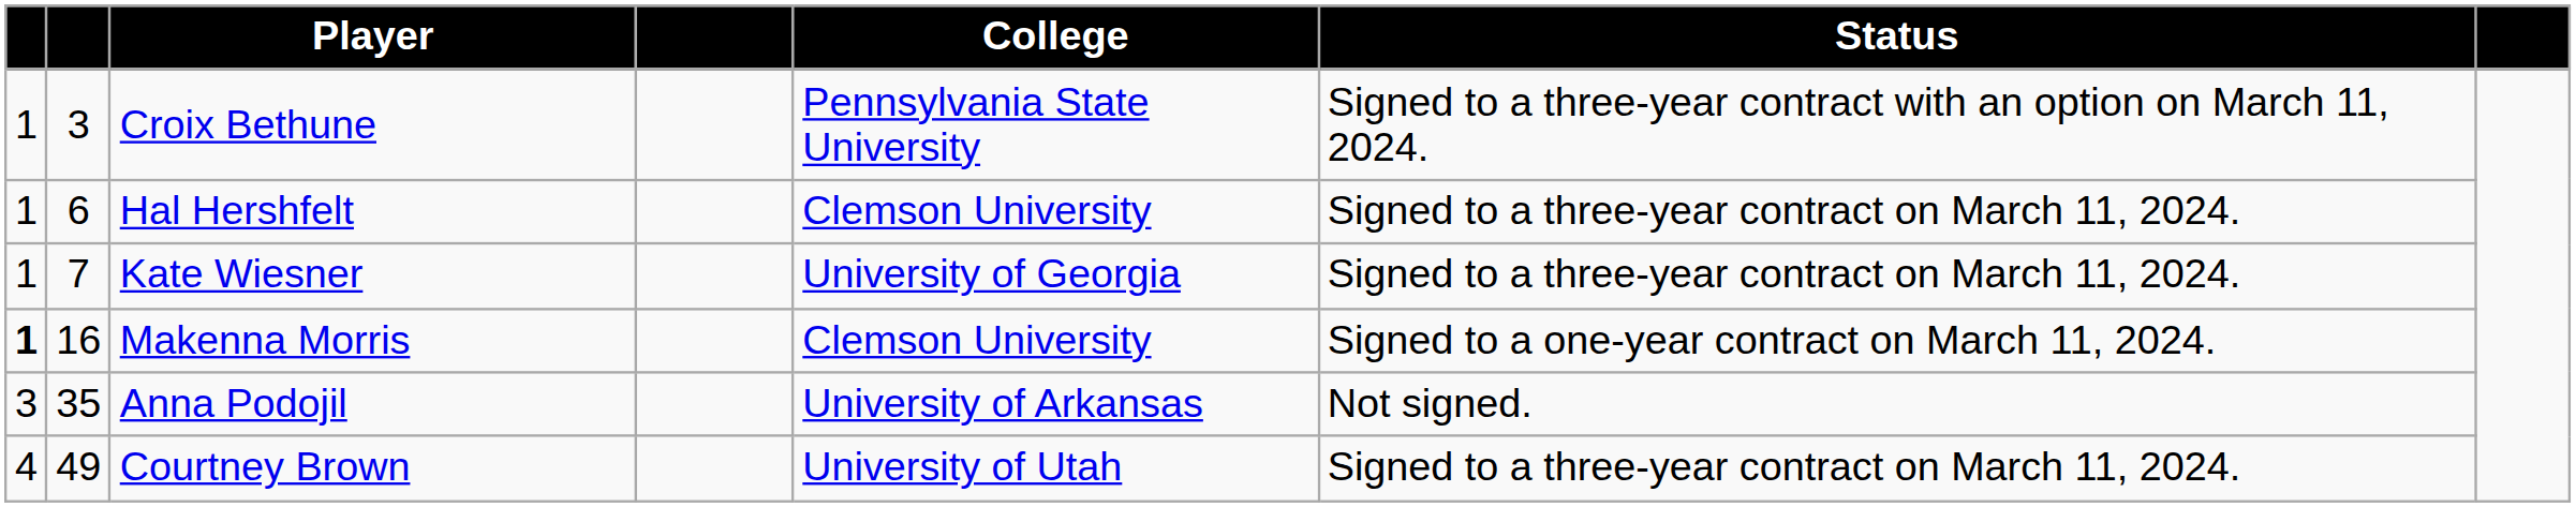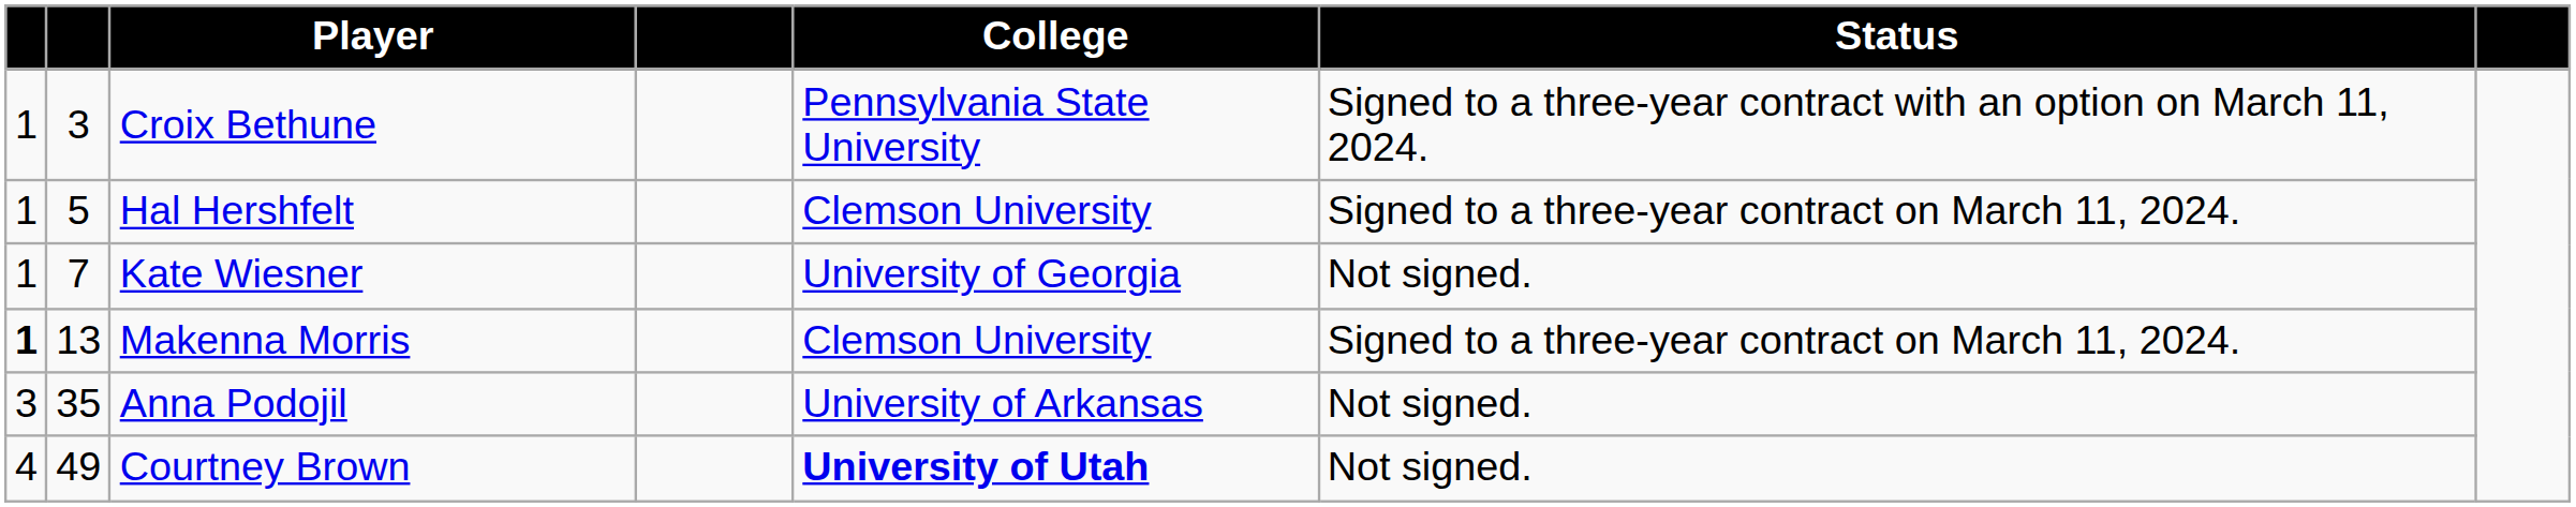Hal Hershfelt | column 2: 6 -> 5
Kate Wiesner | Status: Signed to a three-year contract on March 11, 2024. -> Not signed.
Makenna Morris | column 2: 16 -> 13
Makenna Morris | Status: Signed to a one-year contract on March 11, 2024. -> Signed to a three-year contract on March 11, 2024.
Courtney Brown | College: normal -> bold
Courtney Brown | Status: Signed to a three-year contract on March 11, 2024. -> Not signed.
